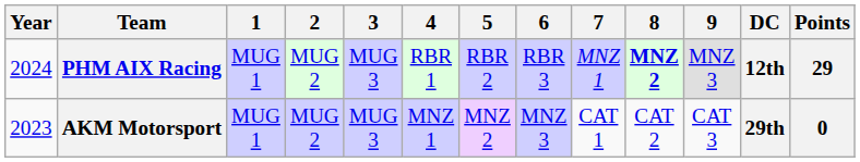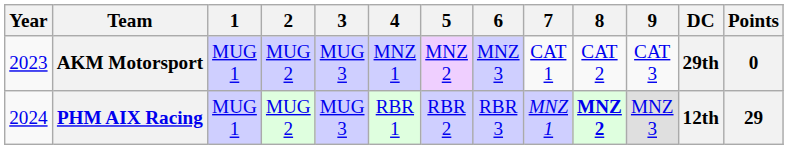rows swapped: AKM Motorsport <-> PHM AIX Racing
